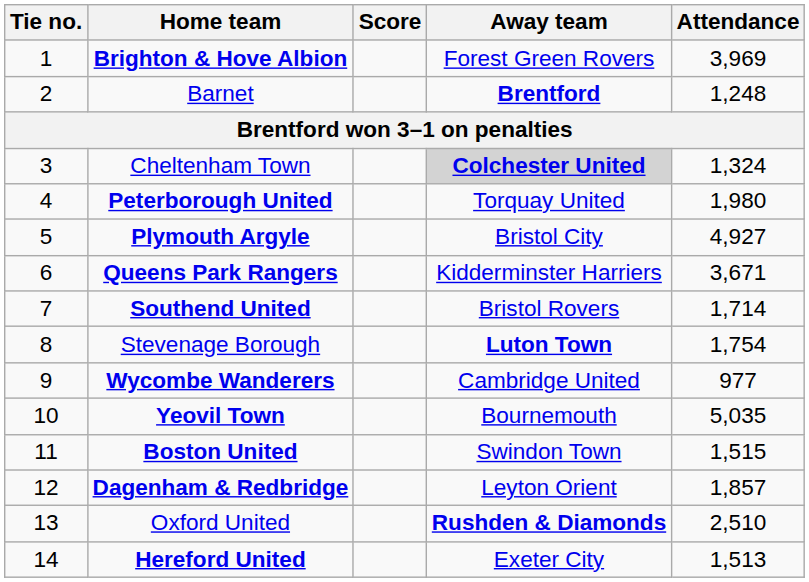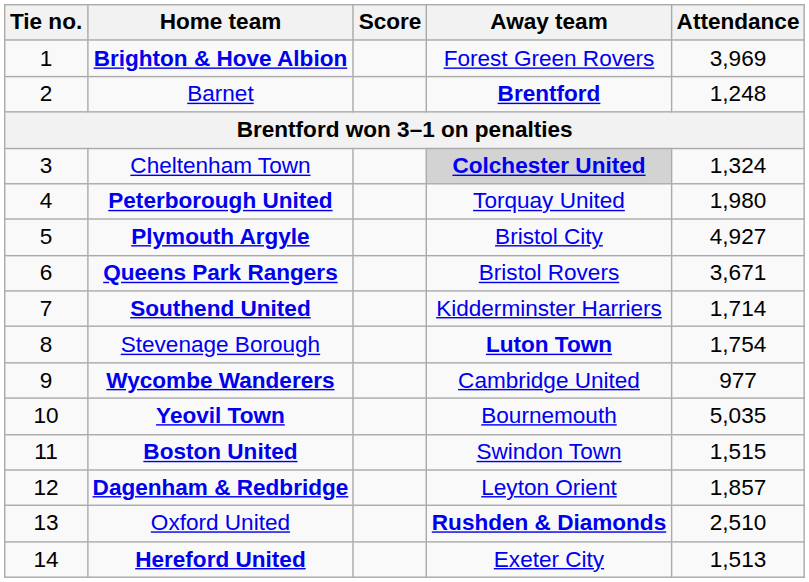Queens Park Rangers | Away team: Kidderminster Harriers -> Bristol Rovers
Southend United | Away team: Bristol Rovers -> Kidderminster Harriers
